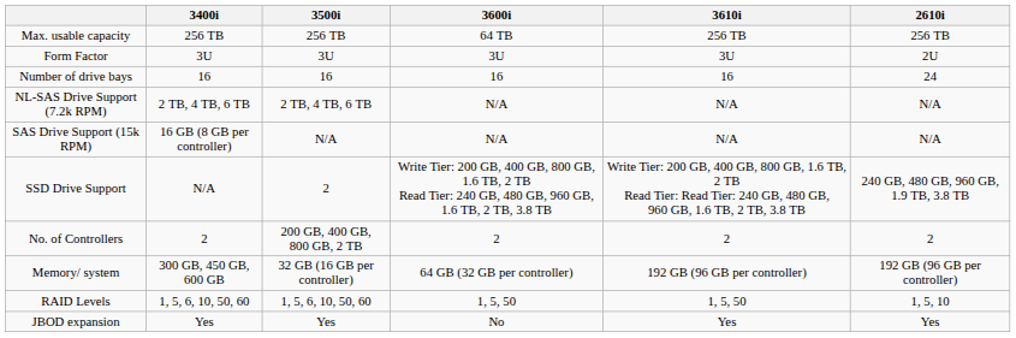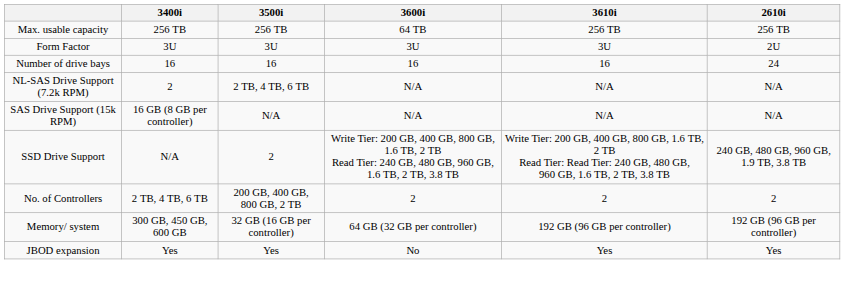NL-SAS Drive Support (7.2k RPM) | 3400i: 2 TB, 4 TB, 6 TB -> 2
No. of Controllers | 3400i: 2 -> 2 TB, 4 TB, 6 TB
- row: RAID Levels | 1, 5, 6, 10, 50, 60 | 1, 5, 6, 10, 50, 60 | 1, 5, 50 | 1, 5, 50 | 1, 5, 10
